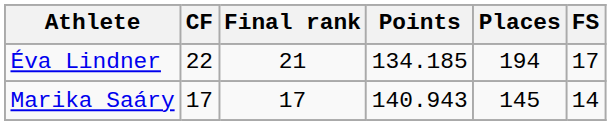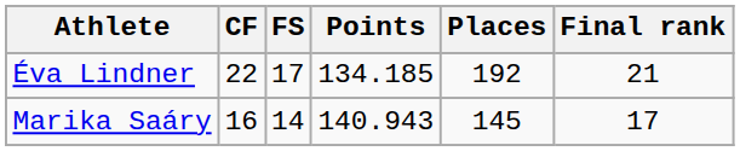columns swapped: FS <-> Final rank
Éva Lindner | Places: 194 -> 192
Marika Saáry | CF: 17 -> 16
